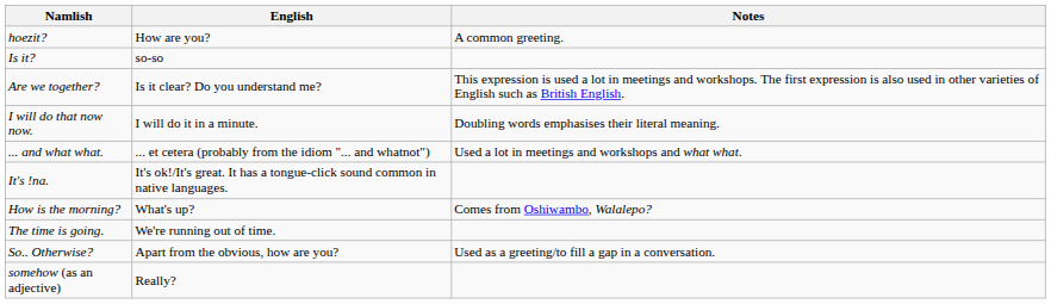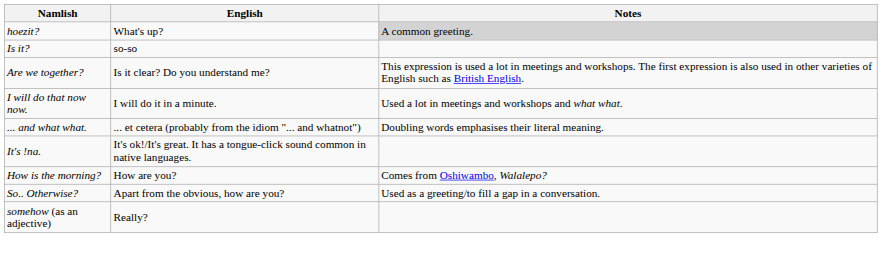hoezit? | English: How are you? -> What's up?
hoezit? | Notes: no background -> lightgrey background
I will do that now now. | Notes: Doubling words emphasises their literal meaning. -> Used a lot in meetings and workshops and what what.
... and what what. | Notes: Used a lot in meetings and workshops and what what. -> Doubling words emphasises their literal meaning.
How is the morning? | English: What's up? -> How are you?
- row: The time is going. | We're running out of time.
